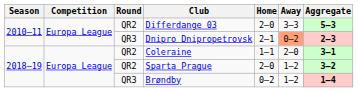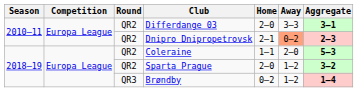Differdange 03 | Aggregate: 5–3 -> 3–1
Dnipro Dnipropetrovsk | Round: QR3 -> QR2
Coleraine | Aggregate: 3–1 -> 5–3
